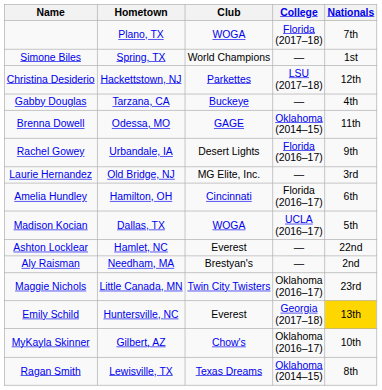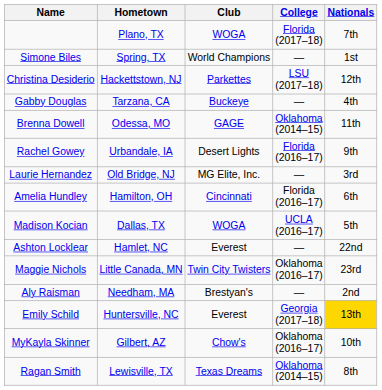rows swapped: Maggie Nichols <-> Aly Raisman
